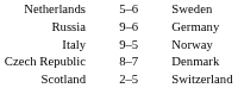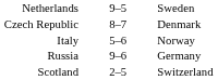Netherlands | column 2: 5–6 -> 9–5
rows swapped: Russia <-> Czech Republic
Italy | column 2: 9–5 -> 5–6
